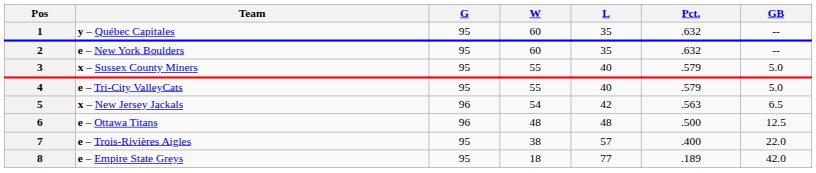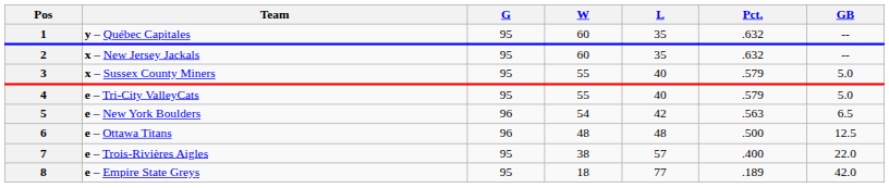2 | Team: e – New York Boulders -> x – New Jersey Jackals
5 | Team: x – New Jersey Jackals -> e – New York Boulders
